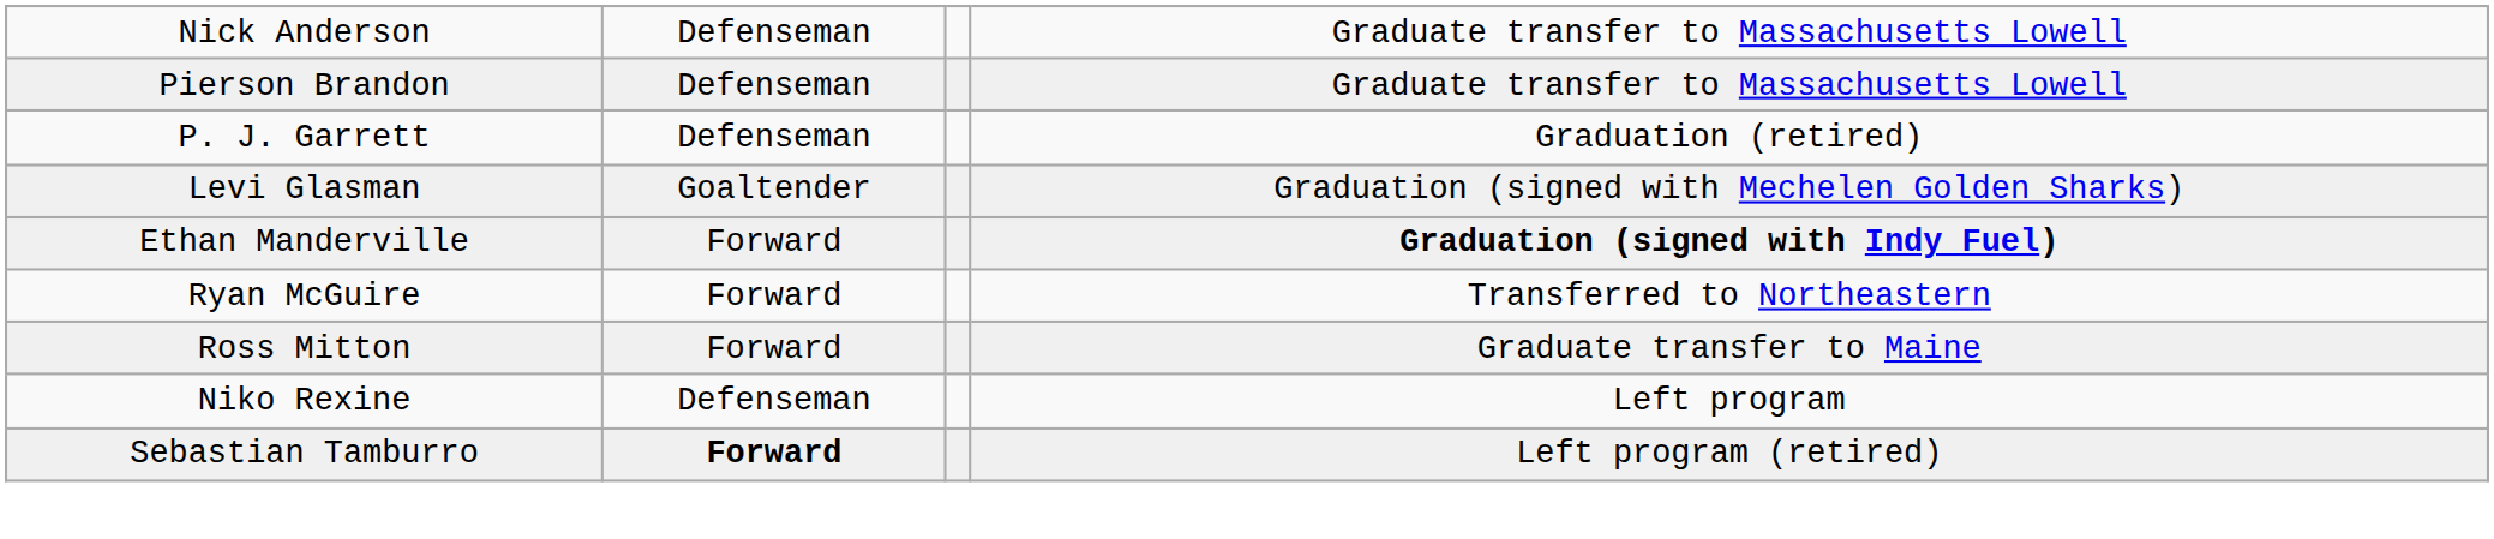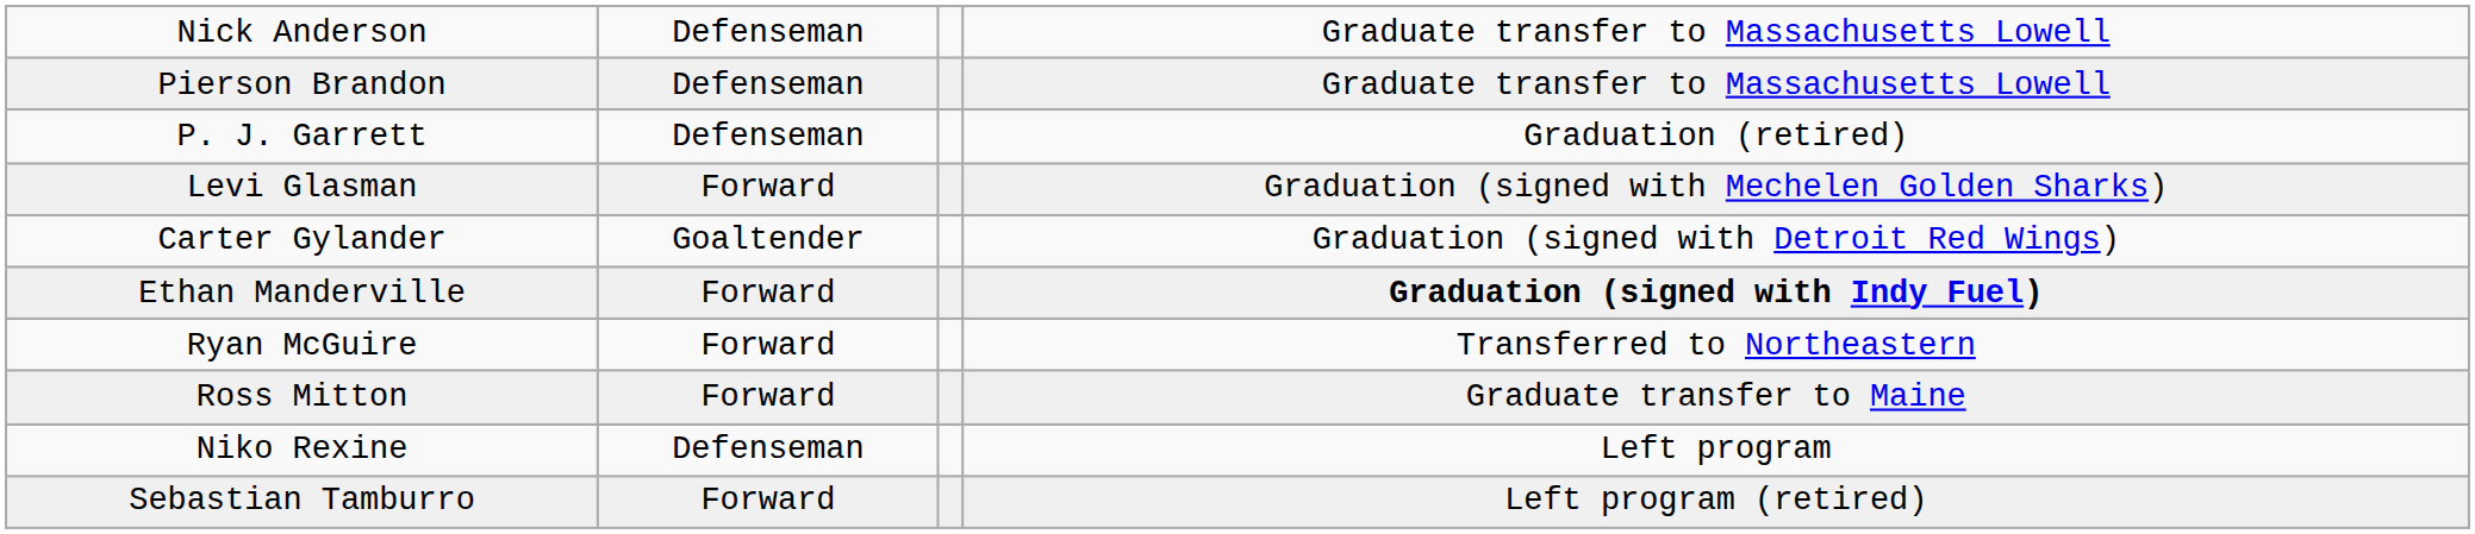Levi Glasman | column 2: Goaltender -> Forward
+ row: Carter Gylander | Goaltender | Graduation (signed with Detroit Red Wings)
Sebastian Tamburro | column 2: bold -> normal
